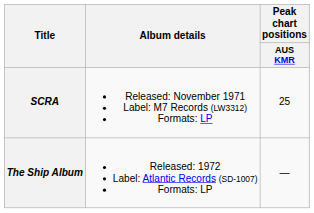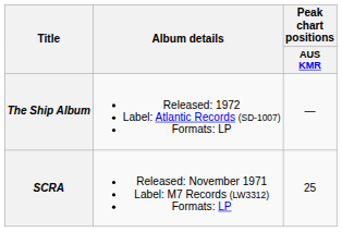rows swapped: SCRA <-> The Ship Album
